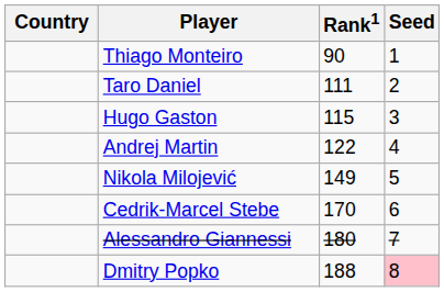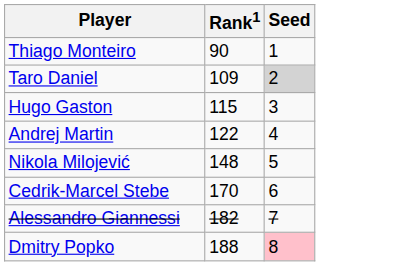- column: Country
Taro Daniel | Rank1: 111 -> 109
Taro Daniel | Seed: no background -> lightgrey background
Nikola Milojević | Rank1: 149 -> 148
Alessandro Giannessi | Rank1: 180 -> 182
